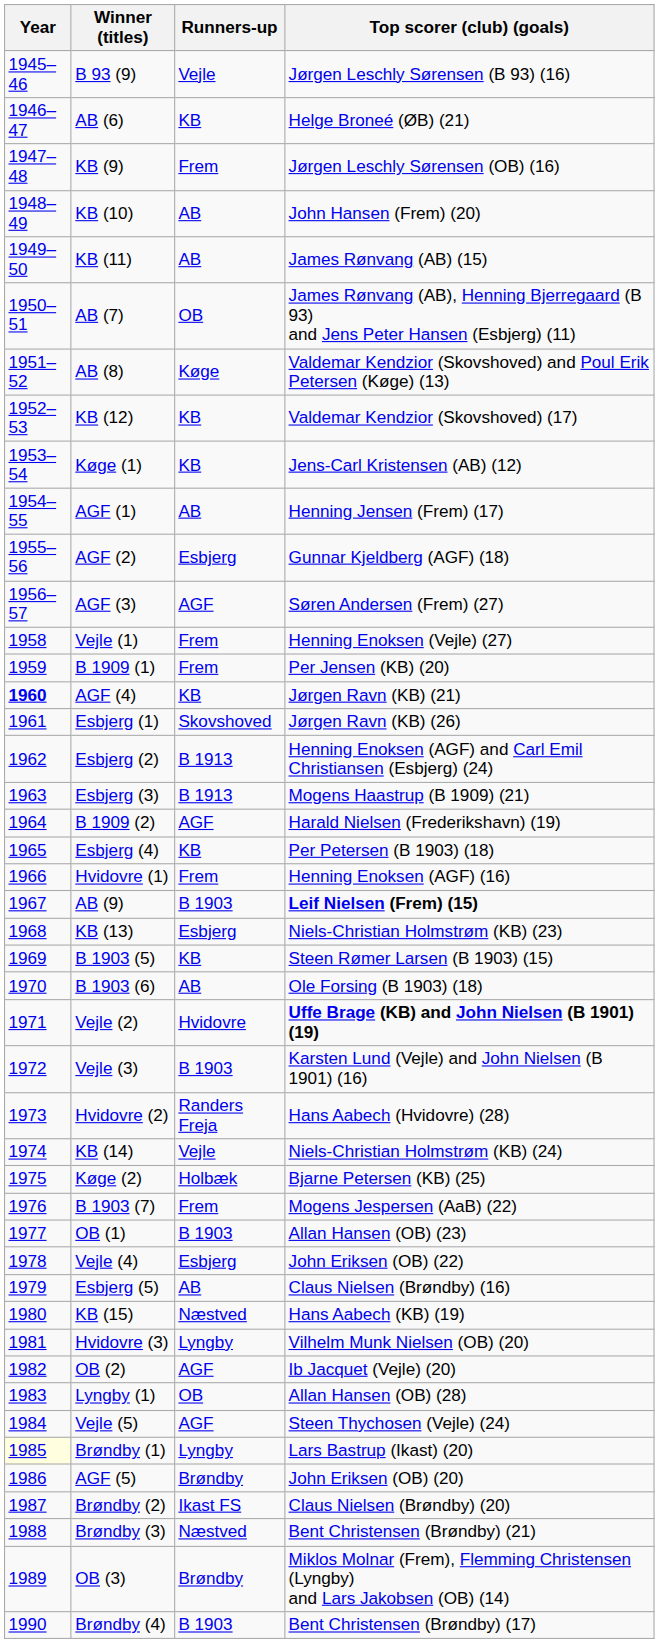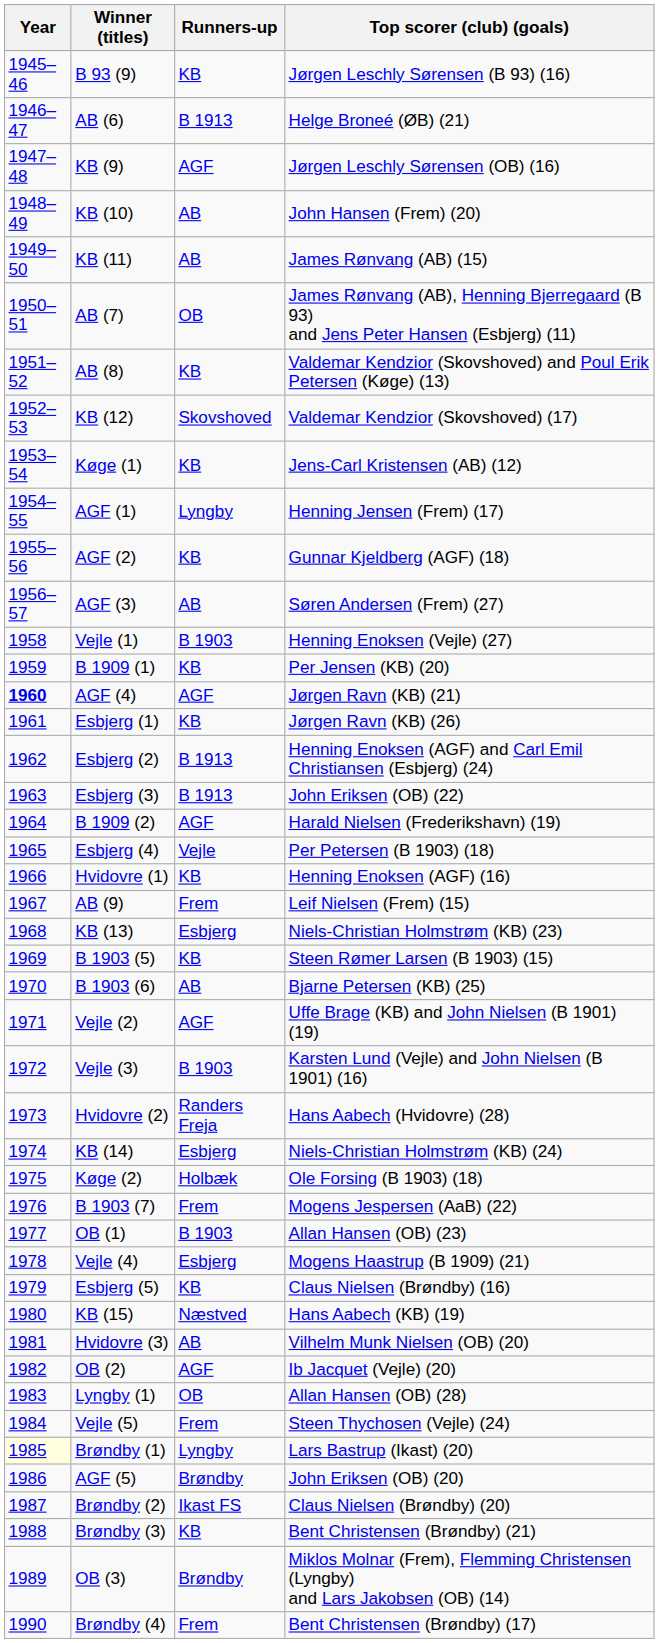B 93 (9) | Runners-up: Vejle -> KB
AB (6) | Runners-up: KB -> B 1913
KB (9) | Runners-up: Frem -> AGF
AB (8) | Runners-up: Køge -> KB
KB (12) | Runners-up: KB -> Skovshoved
AGF (1) | Runners-up: AB -> Lyngby
AGF (2) | Runners-up: Esbjerg -> KB
AGF (3) | Runners-up: AGF -> AB
Vejle (1) | Runners-up: Frem -> B 1903
B 1909 (1) | Runners-up: Frem -> KB
AGF (4) | Runners-up: KB -> AGF
Esbjerg (1) | Runners-up: Skovshoved -> KB
Esbjerg (3) | Top scorer (club) (goals): Mogens Haastrup (B 1909) (21) -> John Eriksen (OB) (22)
Esbjerg (4) | Runners-up: KB -> Vejle
Hvidovre (1) | Runners-up: Frem -> KB
AB (9) | Runners-up: B 1903 -> Frem
AB (9) | Top scorer (club) (goals): bold -> normal
B 1903 (6) | Top scorer (club) (goals): Ole Forsing (B 1903) (18) -> Bjarne Petersen (KB) (25)
Vejle (2) | Runners-up: Hvidovre -> AGF
Vejle (2) | Top scorer (club) (goals): bold -> normal
KB (14) | Runners-up: Vejle -> Esbjerg
Køge (2) | Top scorer (club) (goals): Bjarne Petersen (KB) (25) -> Ole Forsing (B 1903) (18)
Vejle (4) | Top scorer (club) (goals): John Eriksen (OB) (22) -> Mogens Haastrup (B 1909) (21)
Esbjerg (5) | Runners-up: AB -> KB
Hvidovre (3) | Runners-up: Lyngby -> AB
Vejle (5) | Runners-up: AGF -> Frem
Brøndby (3) | Runners-up: Næstved -> KB
Brøndby (4) | Runners-up: B 1903 -> Frem
